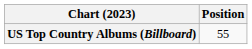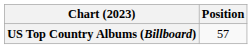US Top Country Albums (Billboard) | Position: 55 -> 57
